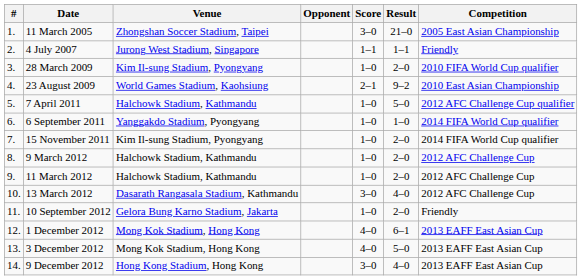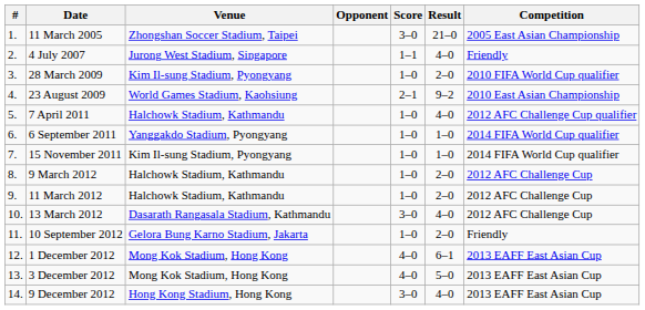4 July 2007 | Result: 1–1 -> 4–0
7 April 2011 | Result: 5–0 -> 4–0
15 November 2011 | Result: 2–0 -> 1–0
